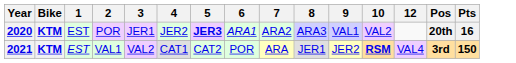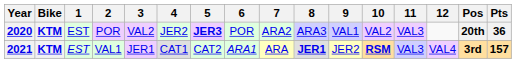+ column: 11 | VAL3 | VAL3
2020 | 3: JER1 -> VAL2
2020 | 6: ARA1 -> POR
2020 | Pts: 16 -> 36
2021 | 3: VAL2 -> JER1
2021 | 6: POR -> ARA1
2021 | 8: normal -> bold
2021 | Pts: 150 -> 157
